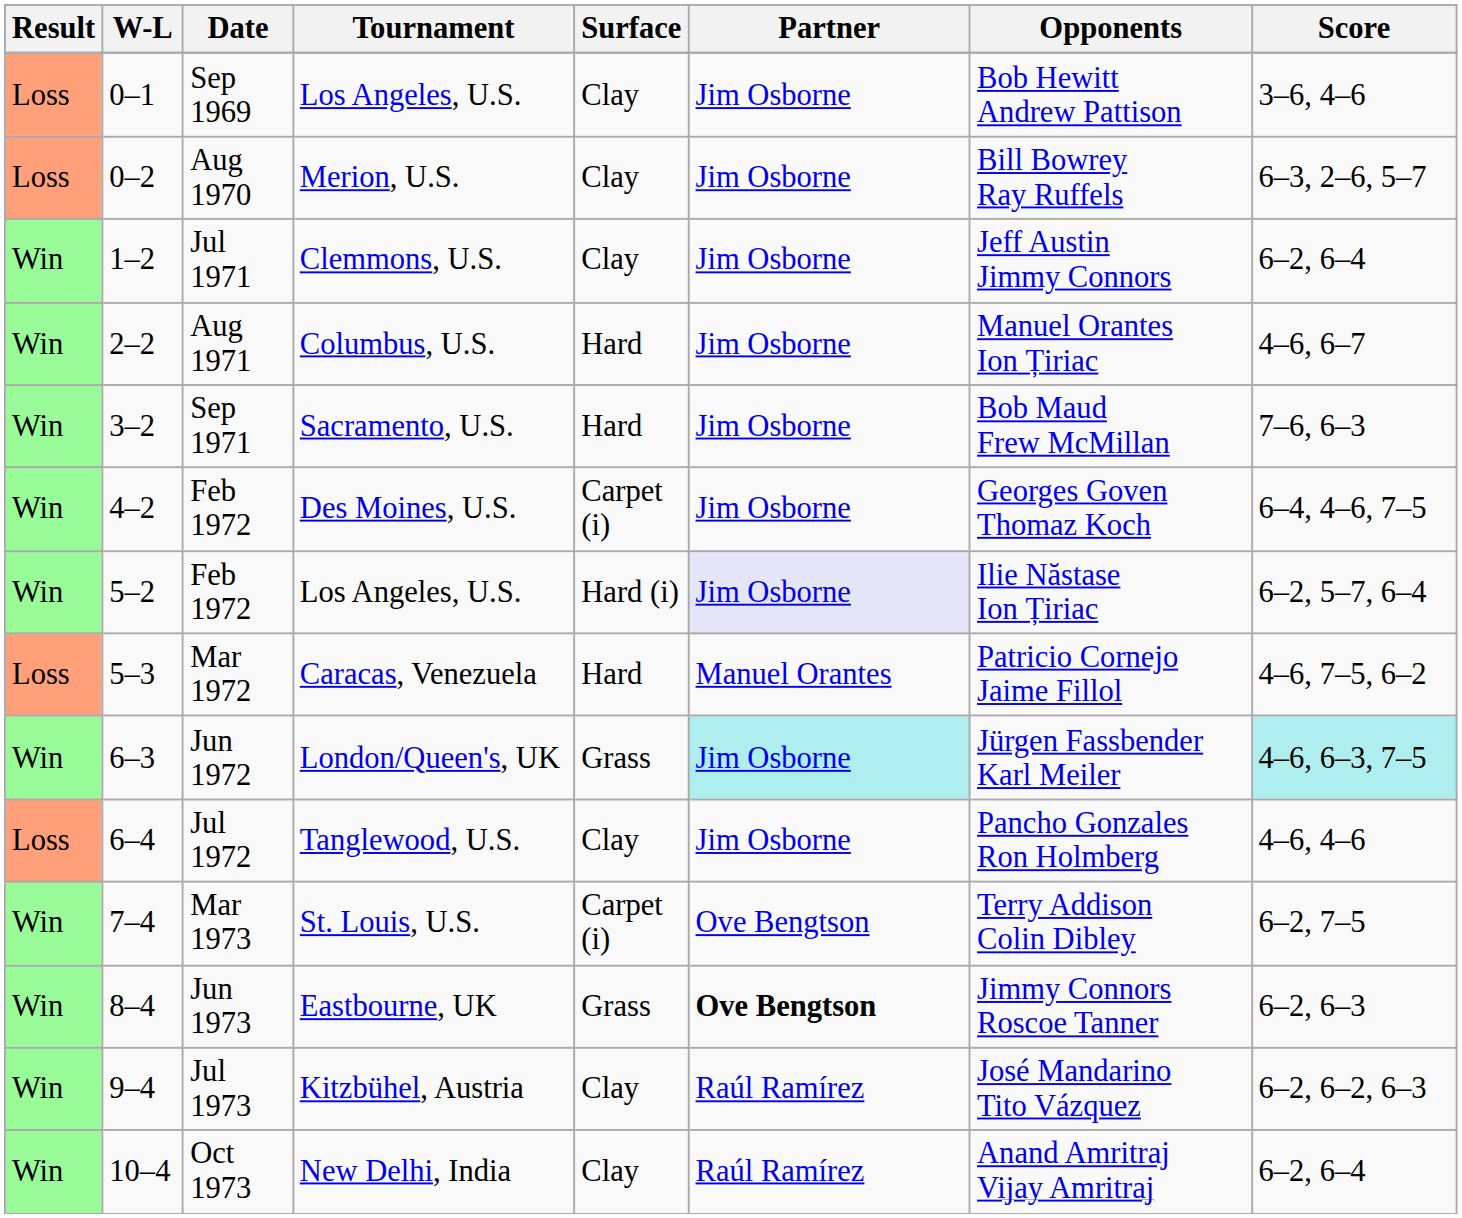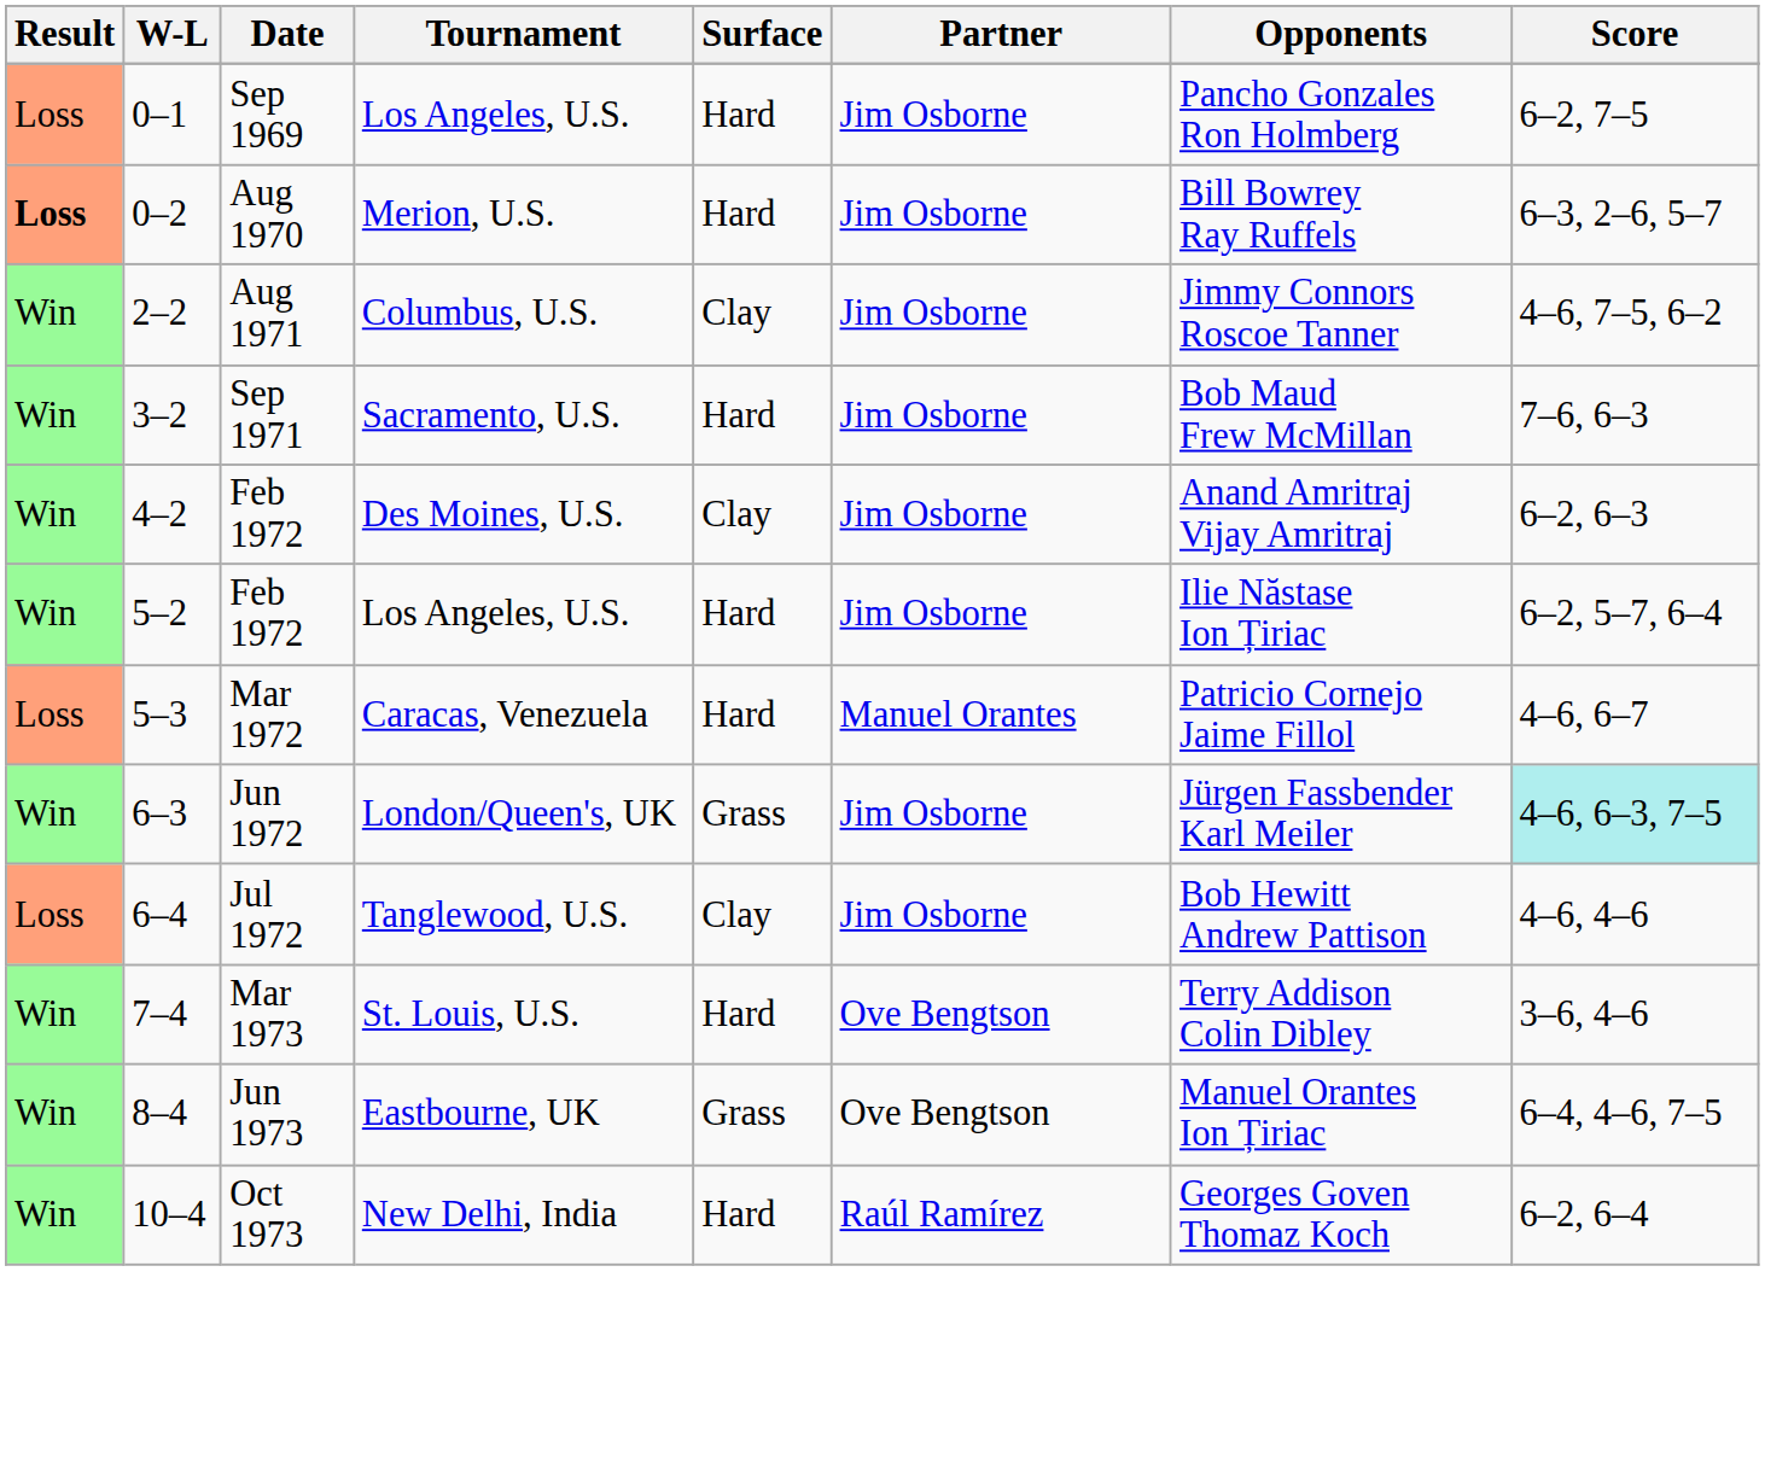Sep 1969 | Surface: Clay -> Hard
Sep 1969 | Opponents: Bob Hewitt Andrew Pattison -> Pancho Gonzales Ron Holmberg
Sep 1969 | Score: 3–6, 4–6 -> 6–2, 7–5
Aug 1970 | Result: normal -> bold
Aug 1970 | Surface: Clay -> Hard
- row: Win | 1–2 | Jul 1971 | Clemmons, U.S. | Clay | Jim Osborne | Jeff Austin Jimmy Connors | 6–2, 6–4
Aug 1971 | Surface: Hard -> Clay
Aug 1971 | Opponents: Manuel Orantes Ion Țiriac -> Jimmy Connors Roscoe Tanner
Aug 1971 | Score: 4–6, 6–7 -> 4–6, 7–5, 6–2
Feb 1972 / Des Moines, U.S. | Surface: Carpet (i) -> Clay
Feb 1972 / Des Moines, U.S. | Opponents: Georges Goven Thomaz Koch -> Anand Amritraj Vijay Amritraj
Feb 1972 / Des Moines, U.S. | Score: 6–4, 4–6, 7–5 -> 6–2, 6–3
Feb 1972 / Los Angeles, U.S. | Surface: Hard (i) -> Hard
Feb 1972 / Los Angeles, U.S. | Partner: lavender background -> no background
Mar 1972 | Score: 4–6, 7–5, 6–2 -> 4–6, 6–7
Jun 1972 | Partner: paleturquoise background -> no background
Jul 1972 | Opponents: Pancho Gonzales Ron Holmberg -> Bob Hewitt Andrew Pattison
Mar 1973 | Surface: Carpet (i) -> Hard
Mar 1973 | Score: 6–2, 7–5 -> 3–6, 4–6
Jun 1973 | Partner: bold -> normal
Jun 1973 | Opponents: Jimmy Connors Roscoe Tanner -> Manuel Orantes Ion Țiriac
Jun 1973 | Score: 6–2, 6–3 -> 6–4, 4–6, 7–5
- row: Win | 9–4 | Jul 1973 | Kitzbühel, Austria | Clay | Raúl Ramírez | José Mandarino Tito Vázquez | 6–2, 6–2, 6–3
Oct 1973 | Surface: Clay -> Hard
Oct 1973 | Opponents: Anand Amritraj Vijay Amritraj -> Georges Goven Thomaz Koch
